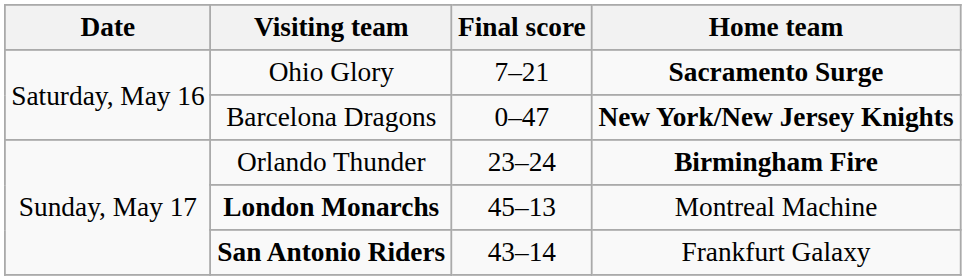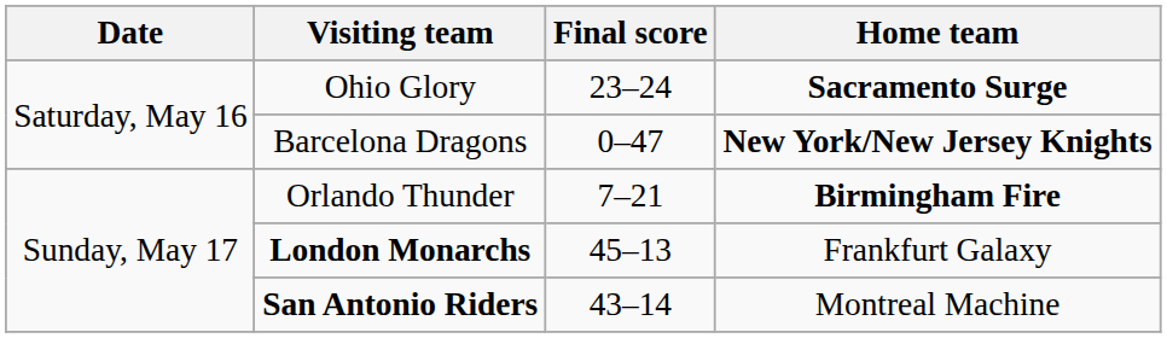Ohio Glory | Final score: 7–21 -> 23–24
Orlando Thunder | Final score: 23–24 -> 7–21
London Monarchs | Home team: Montreal Machine -> Frankfurt Galaxy
San Antonio Riders | Home team: Frankfurt Galaxy -> Montreal Machine
